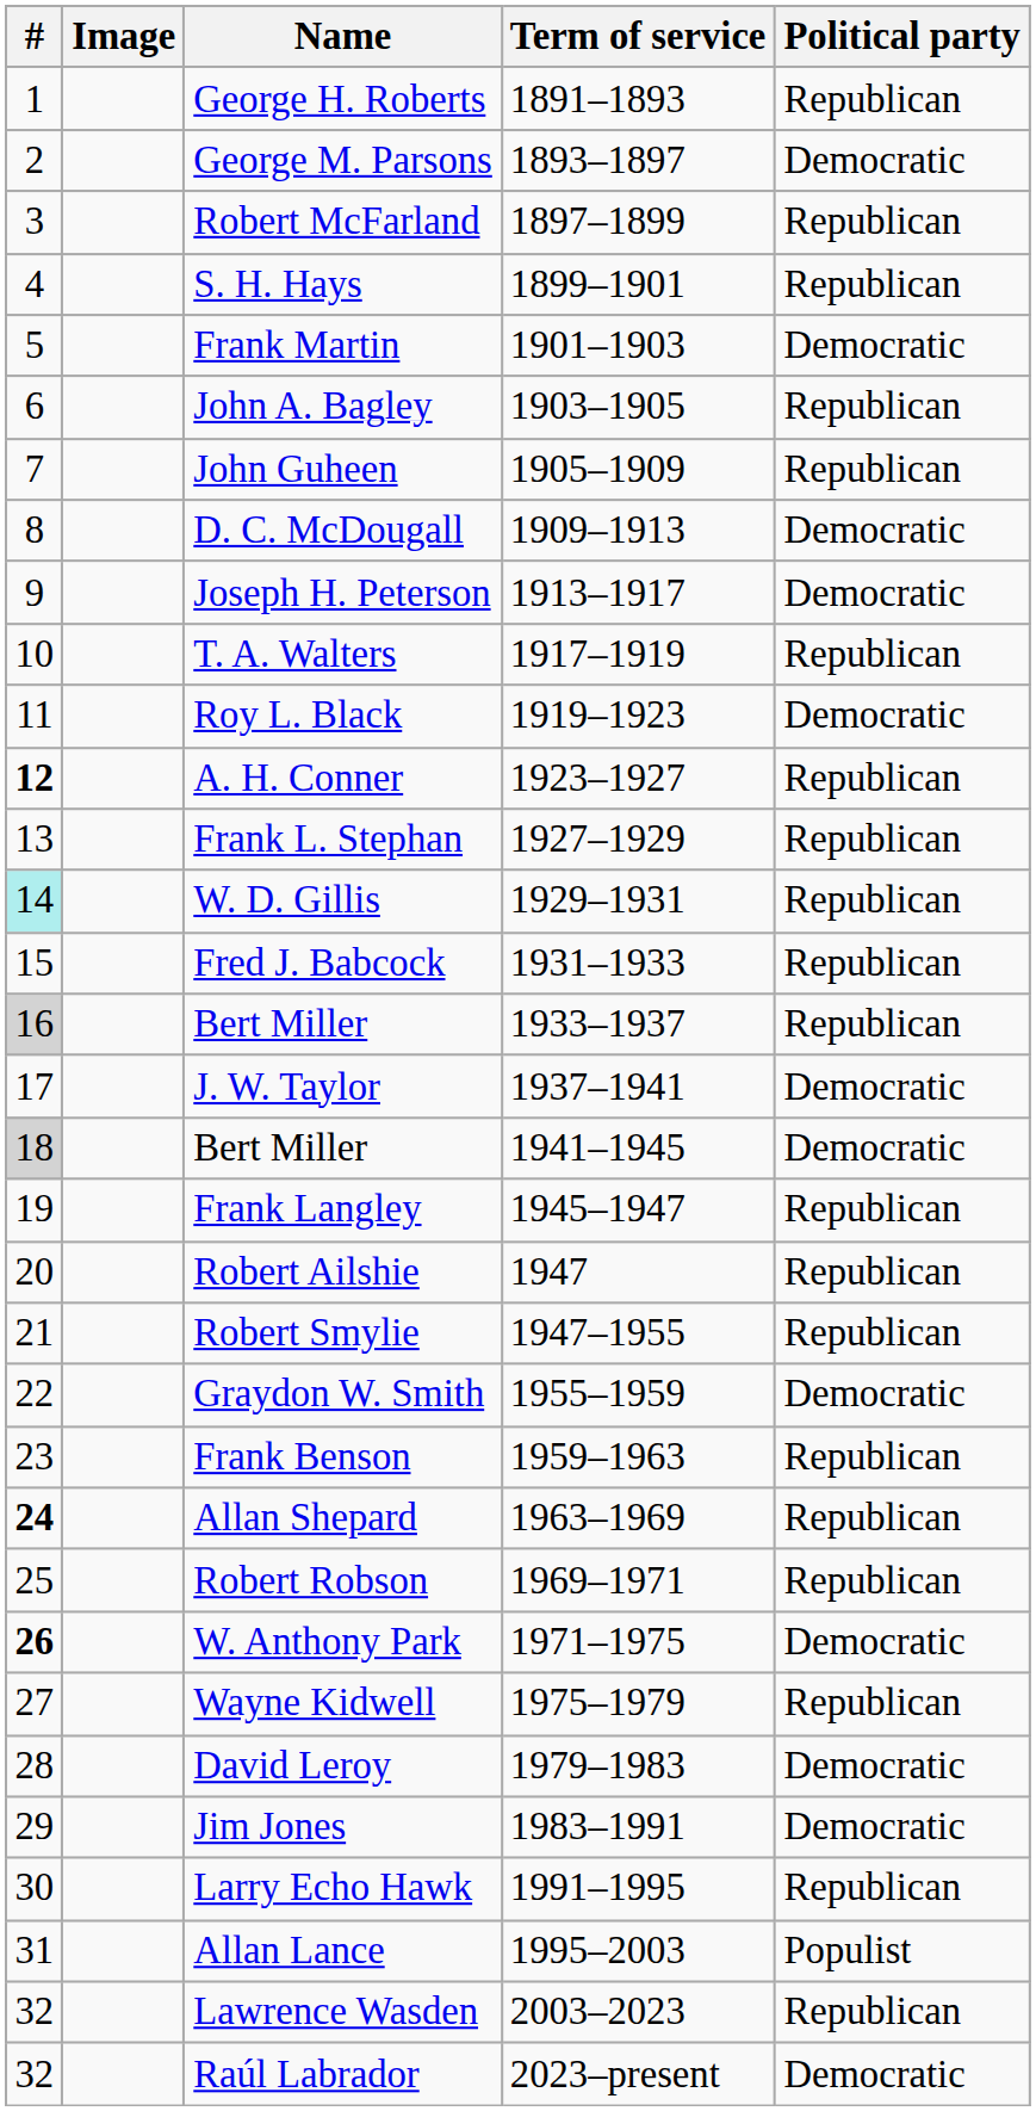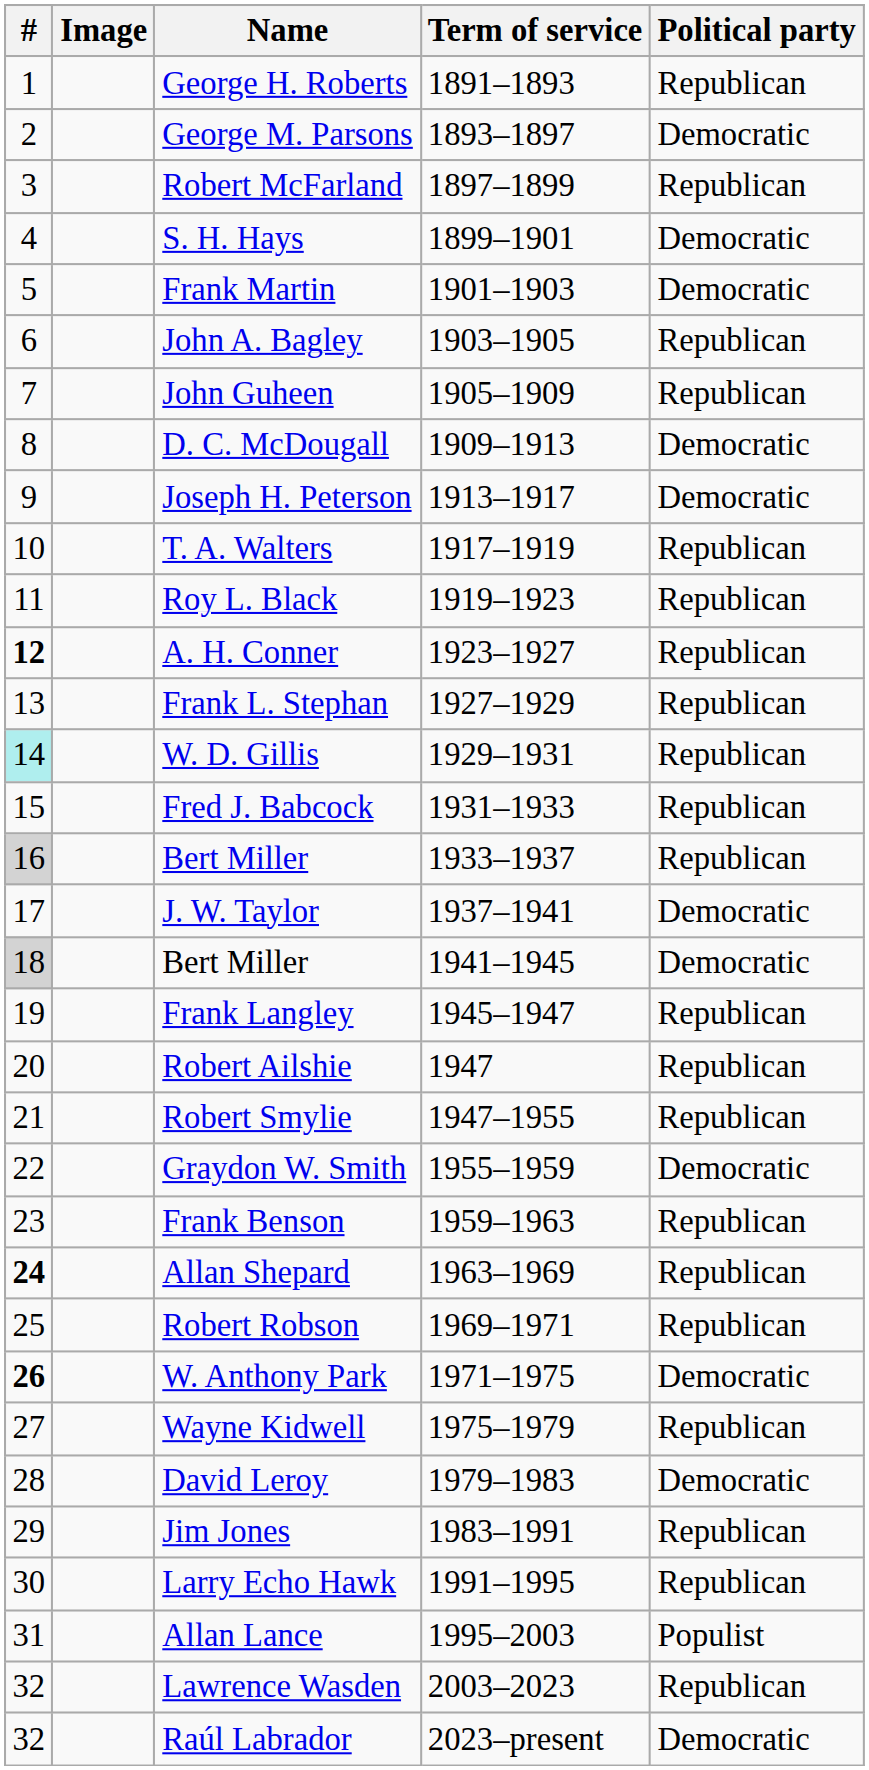S. H. Hays | Political party: Republican -> Democratic
Roy L. Black | Political party: Democratic -> Republican
Jim Jones | Political party: Democratic -> Republican
